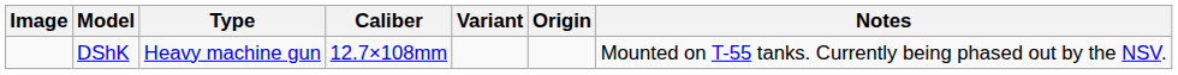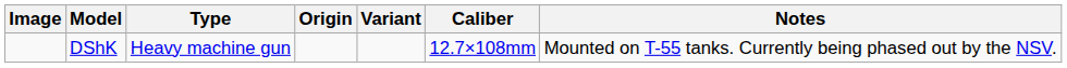columns swapped: Caliber <-> Origin
